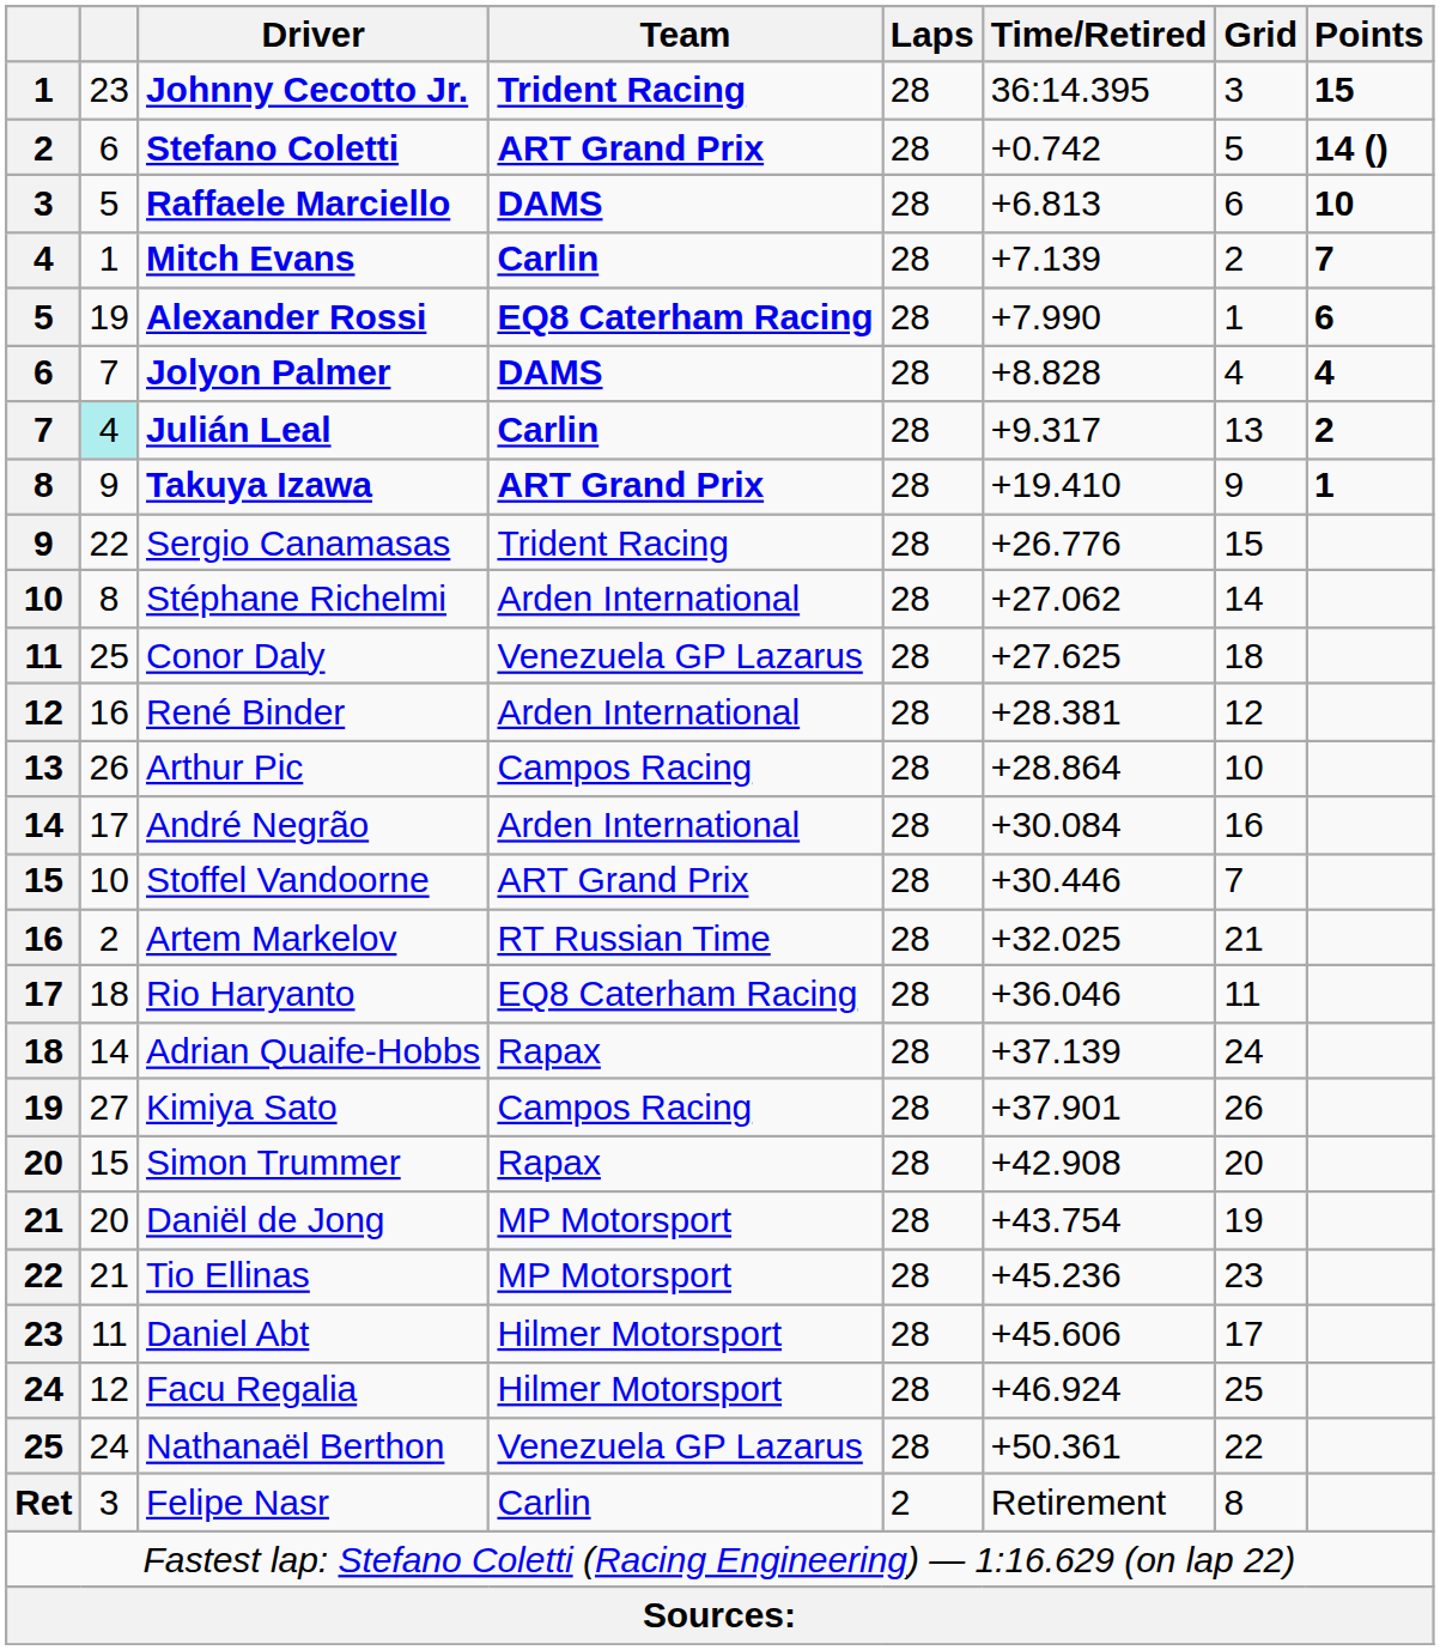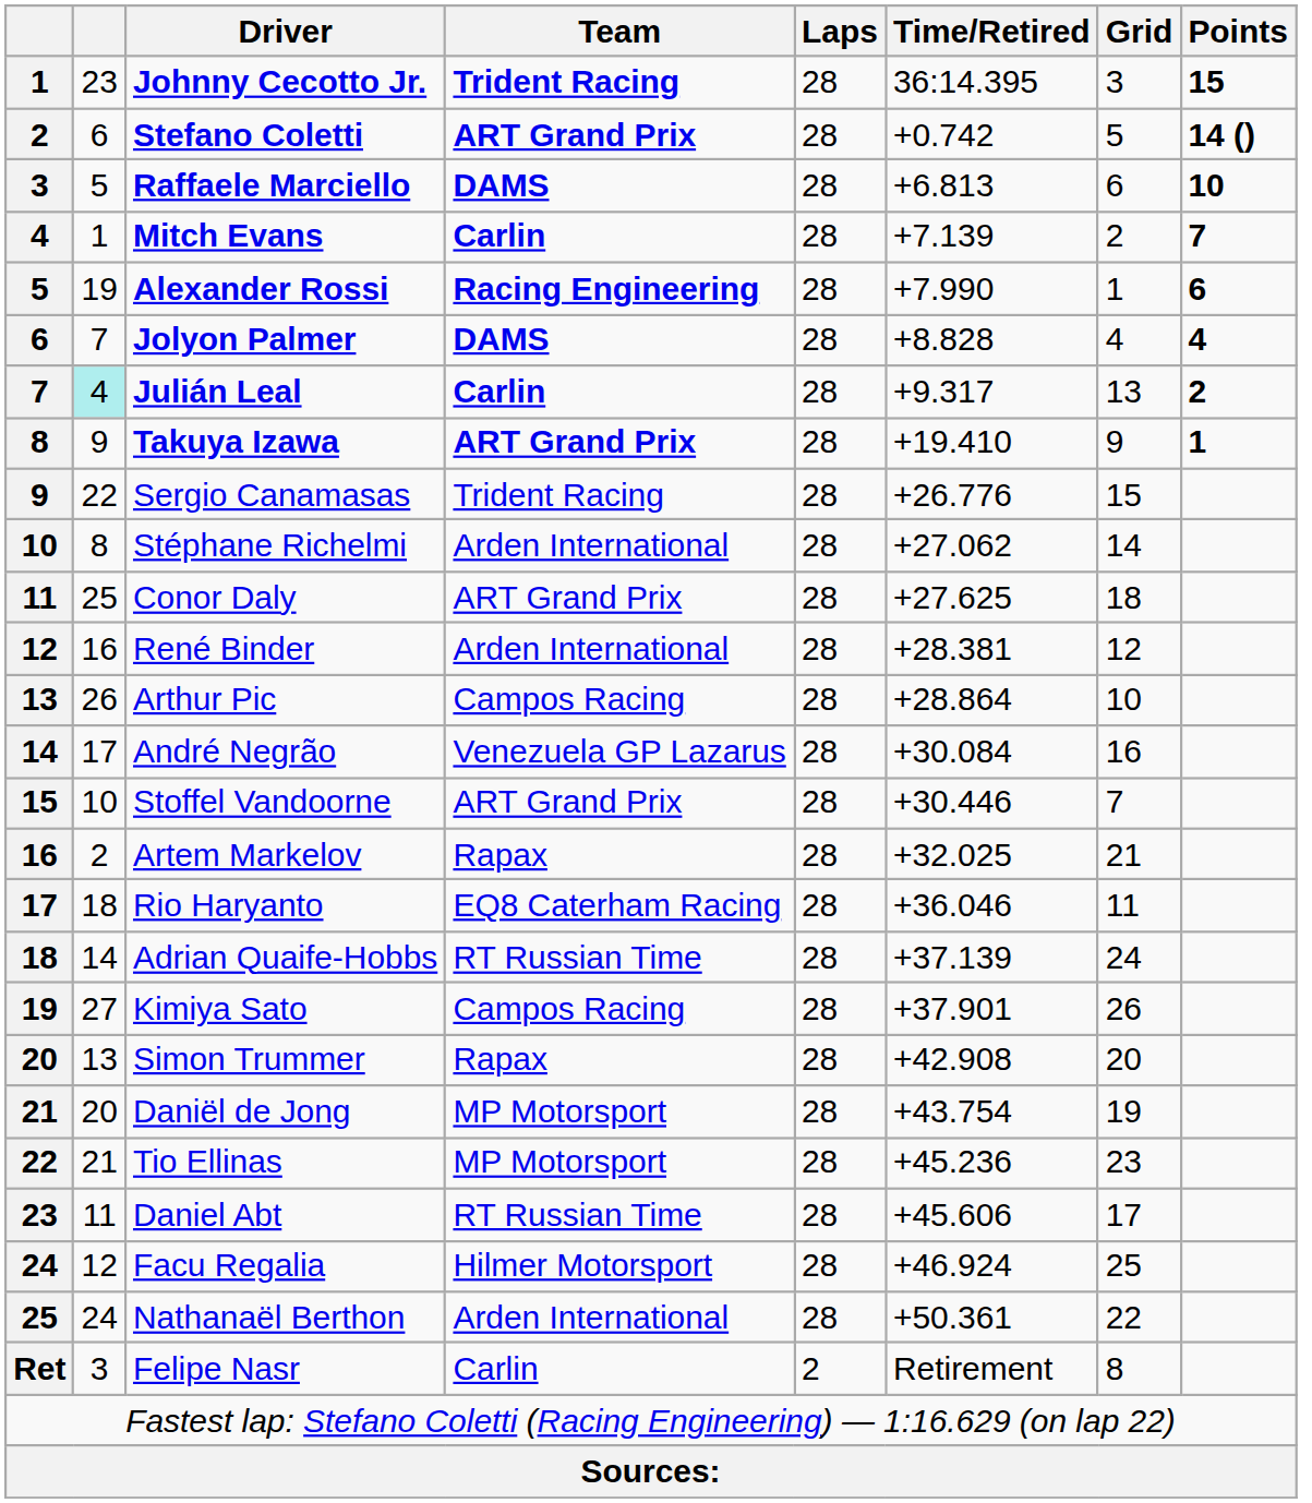Alexander Rossi | Team: EQ8 Caterham Racing -> Racing Engineering
Conor Daly | Team: Venezuela GP Lazarus -> ART Grand Prix
André Negrão | Team: Arden International -> Venezuela GP Lazarus
Artem Markelov | Team: RT Russian Time -> Rapax
Adrian Quaife-Hobbs | Team: Rapax -> RT Russian Time
Simon Trummer | column 2: 15 -> 13
Daniel Abt | Team: Hilmer Motorsport -> RT Russian Time
Nathanaël Berthon | Team: Venezuela GP Lazarus -> Arden International
